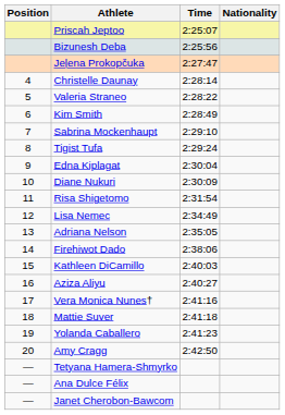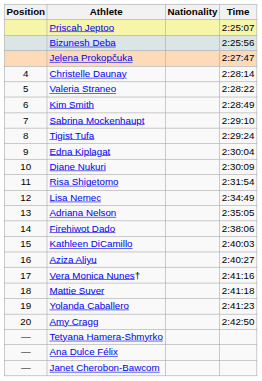columns swapped: Nationality <-> Time
